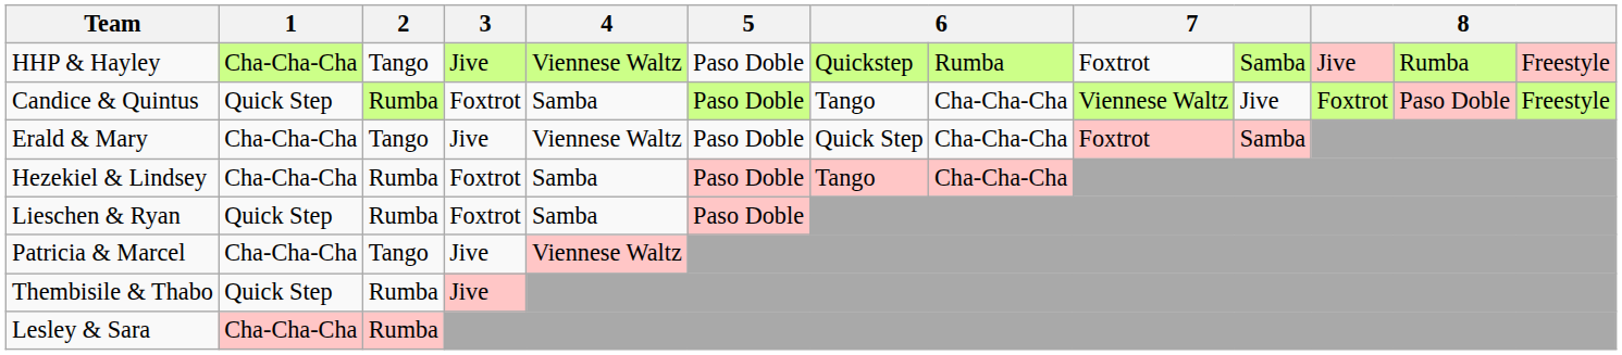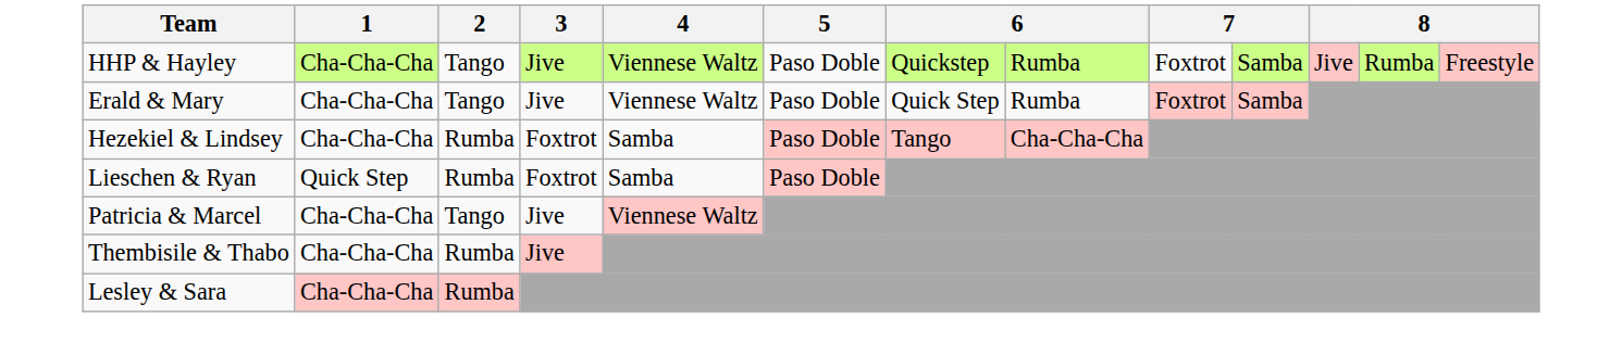- row: Candice & Quintus | Quick Step | Rumba | Foxtrot | Samba | Paso Doble | Tango | Cha-Cha-Cha | Viennese Waltz | Jive | Foxtrot | Paso Doble | Freestyle
Erald & Mary | column 8: Cha-Cha-Cha -> Rumba
Thembisile & Thabo | 1: Quick Step -> Cha-Cha-Cha
